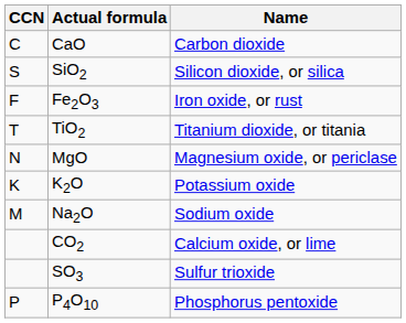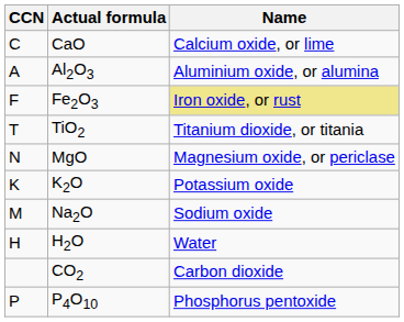CaO | Name: Carbon dioxide -> Calcium oxide, or lime
- row: S | SiO2 | Silicon dioxide, or silica
+ row: A | Al2O3 | Aluminium oxide, or alumina
Fe2O3 | Name: no background -> khaki background
+ row: H | H2O | Water
CO2 | Name: Calcium oxide, or lime -> Carbon dioxide
- row: SO3 | Sulfur trioxide
